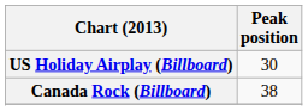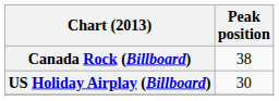rows swapped: Canada Rock (Billboard) <-> US Holiday Airplay (Billboard)
